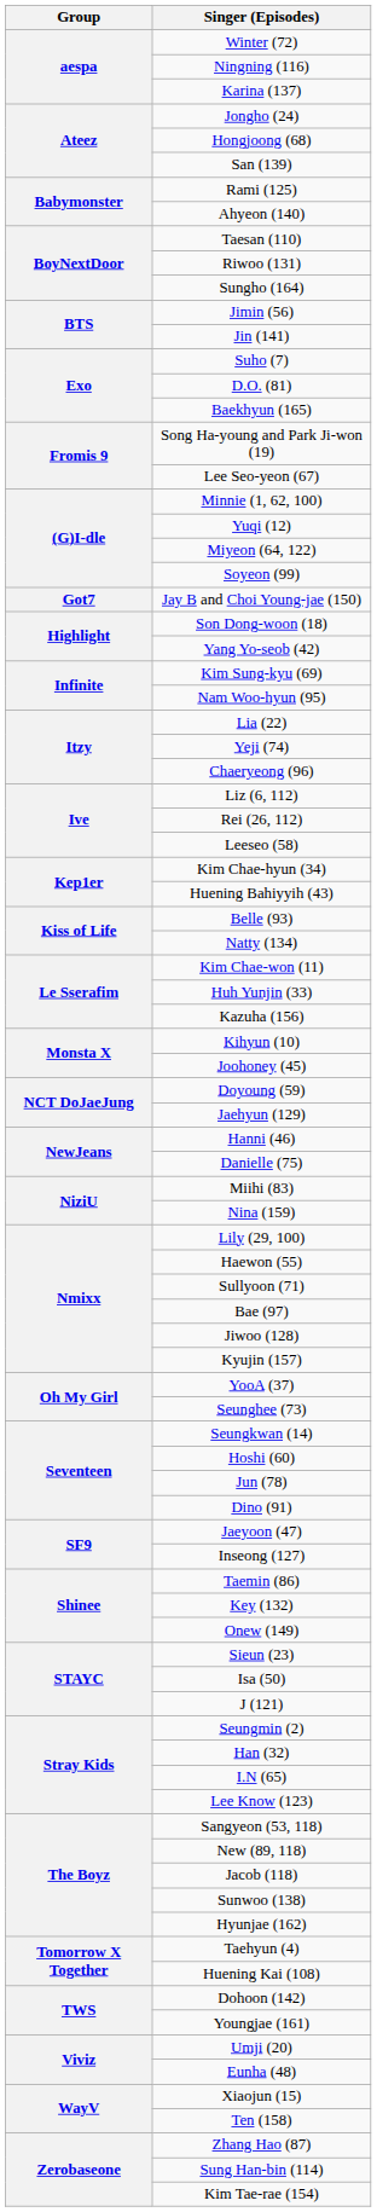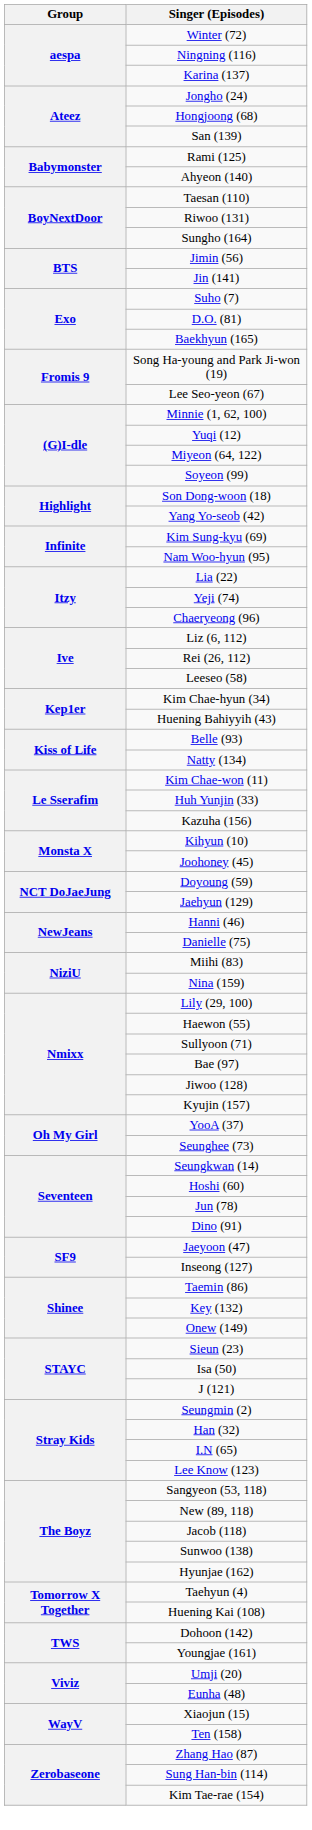- row: Got7 | Jay B and Choi Young-jae (150)
